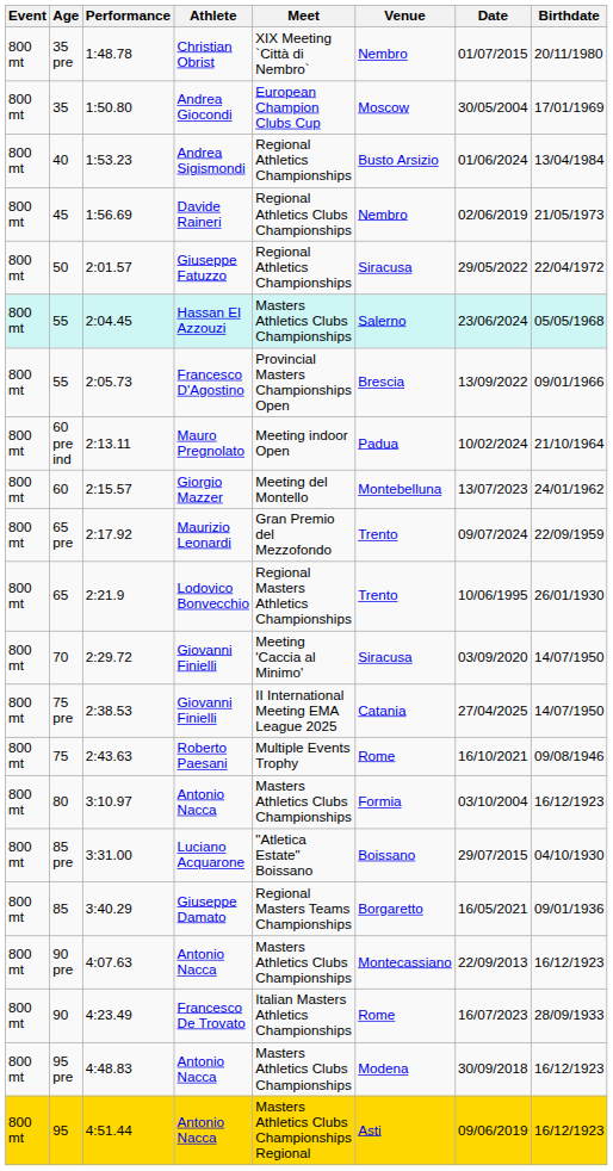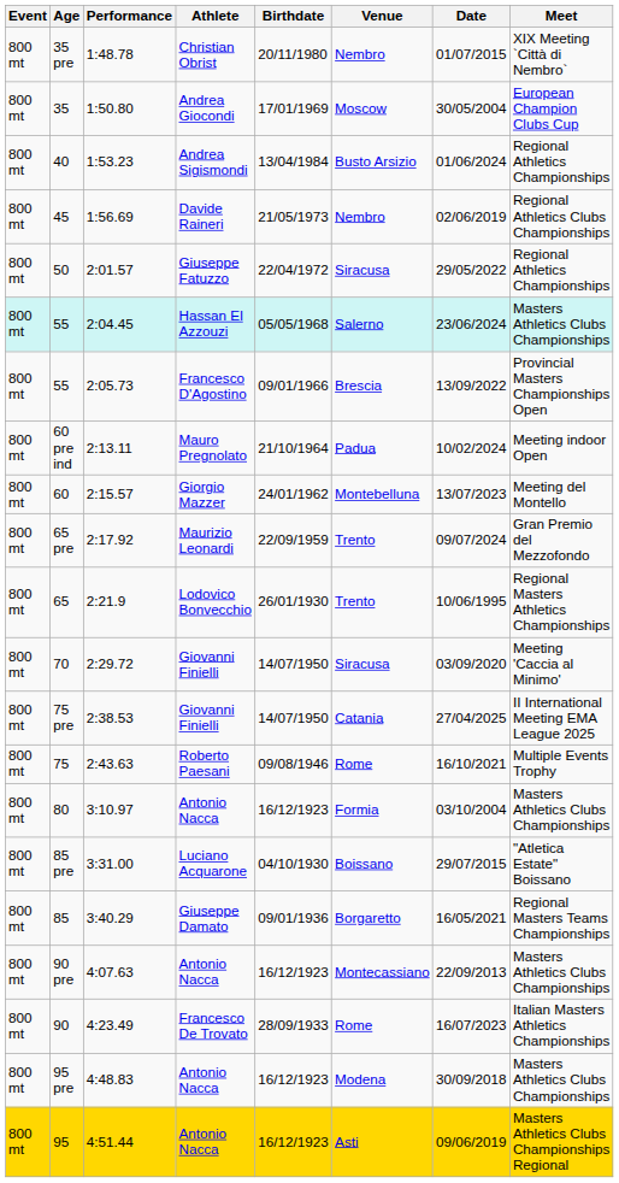columns swapped: Birthdate <-> Meet
